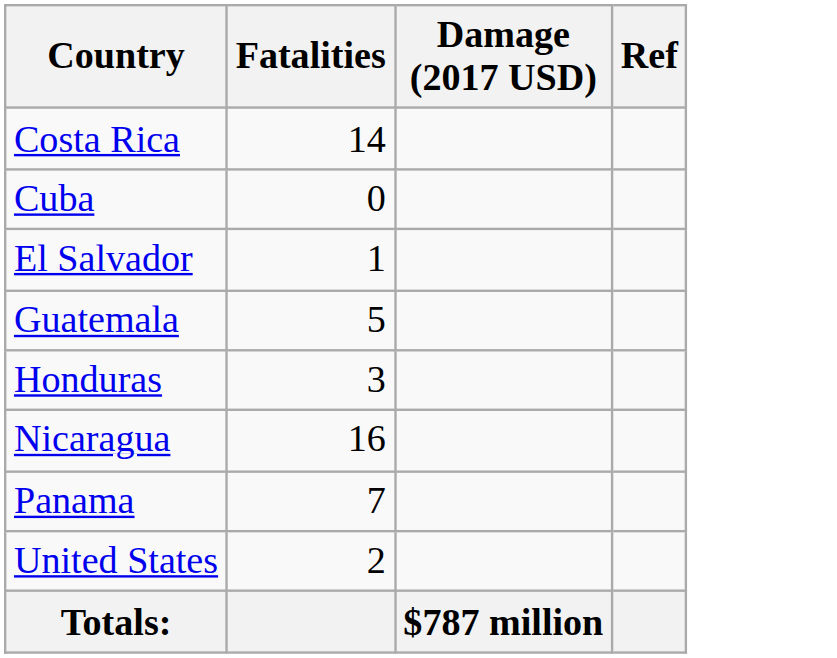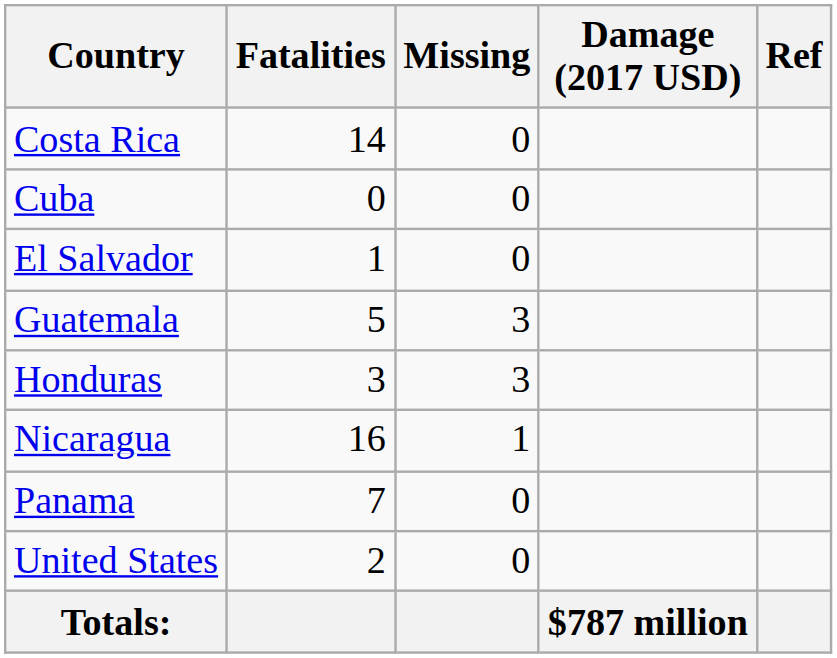+ column: Missing | 0 | 0 | 0 | 3 | 3 | 1 | 0 | 0
